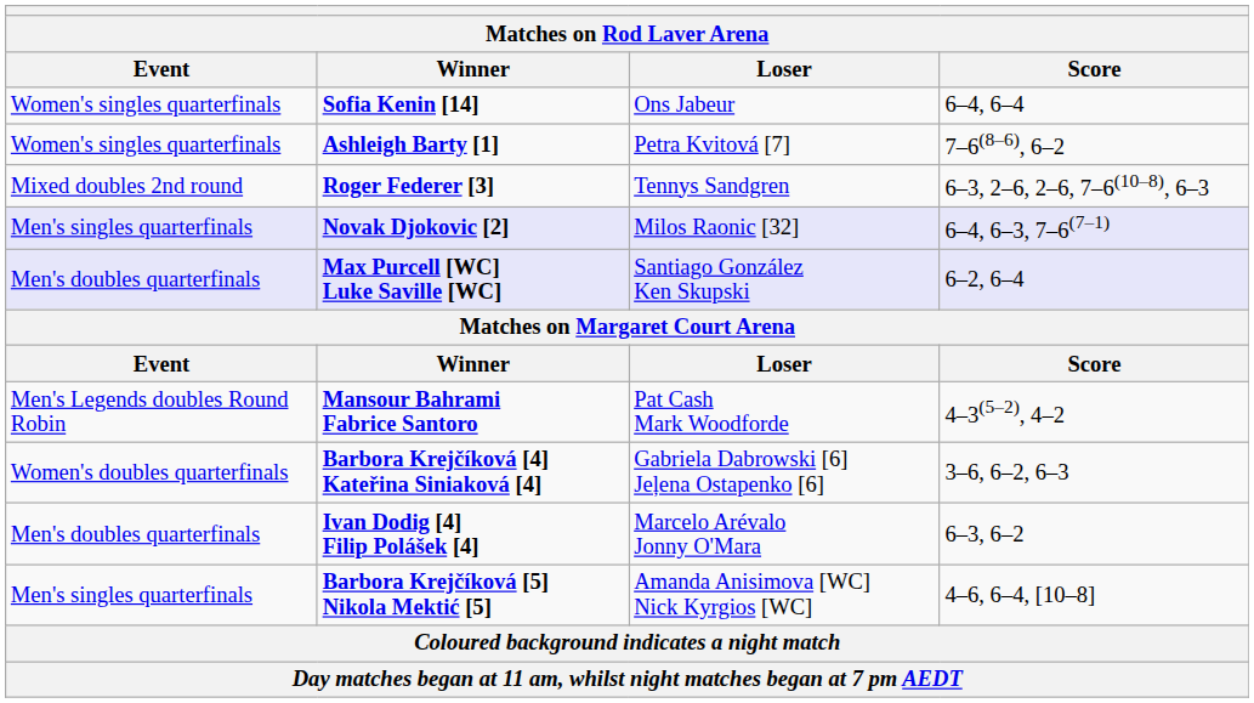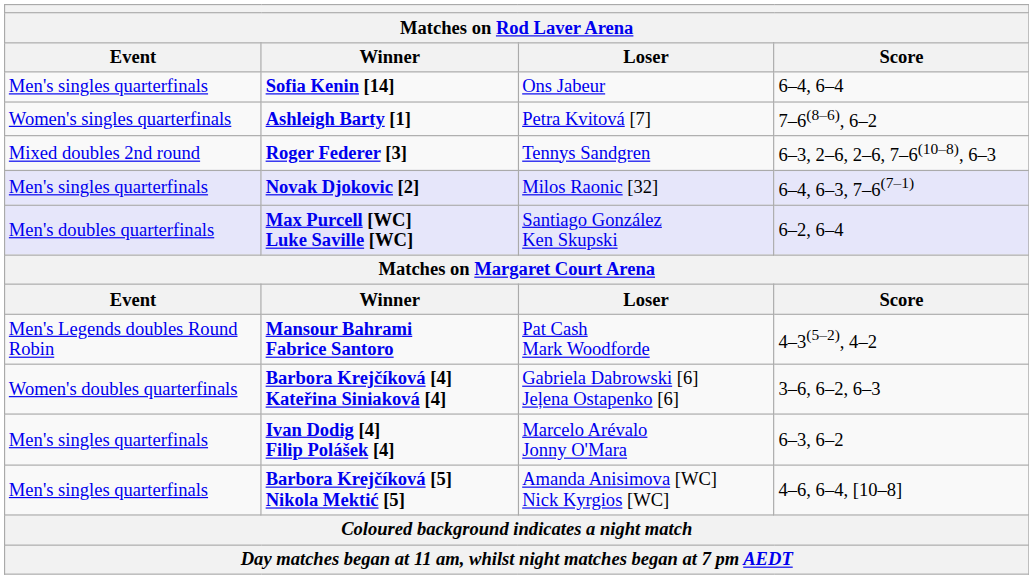Sofia Kenin [14] | Event: Women's singles quarterfinals -> Men's singles quarterfinals
Ivan Dodig [4] Filip Polášek [4] | Event: Men's doubles quarterfinals -> Men's singles quarterfinals
